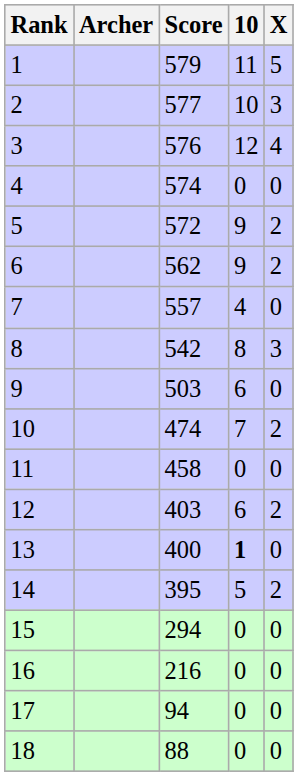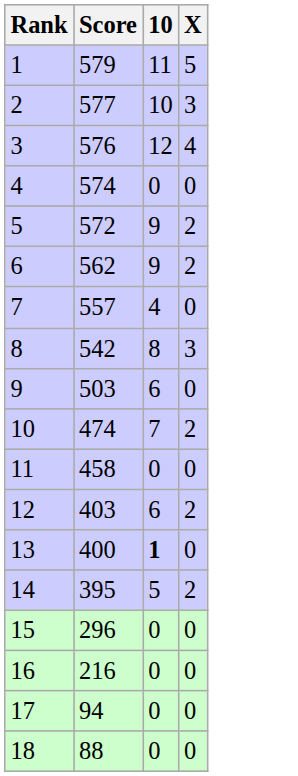- column: Archer
15 | Score: 294 -> 296
